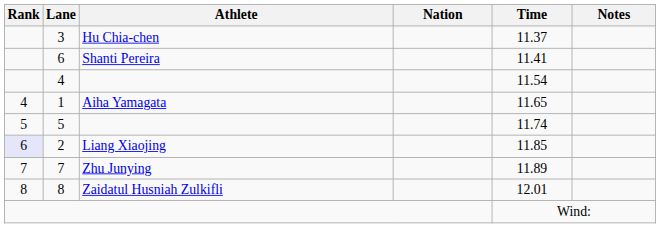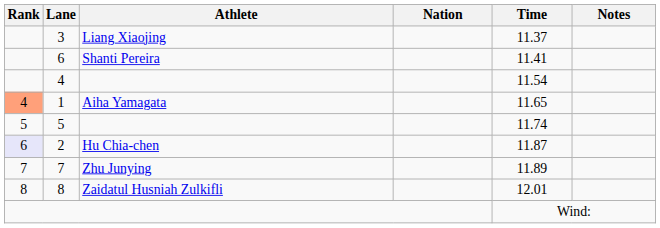3 | Athlete: Hu Chia-chen -> Liang Xiaojing
1 | Rank: no background -> lightsalmon background
2 | Athlete: Liang Xiaojing -> Hu Chia-chen
2 | Time: 11.85 -> 11.87
